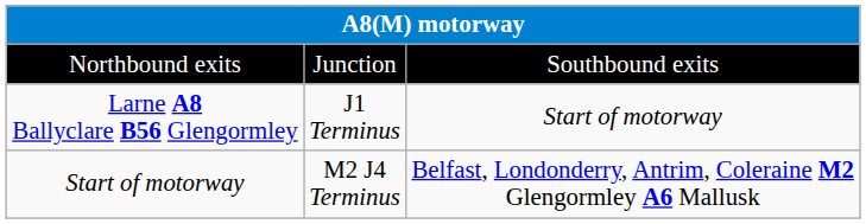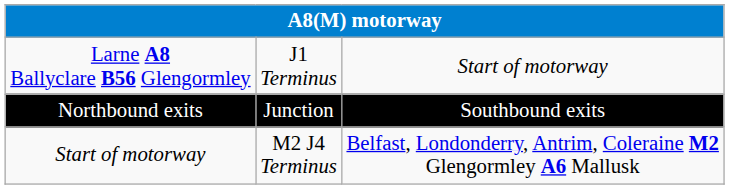rows swapped: Northbound exits <-> Larne A8 Ballyclare B56 Glengormley
